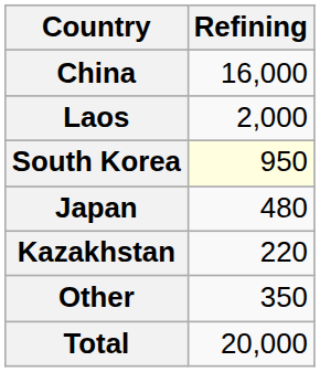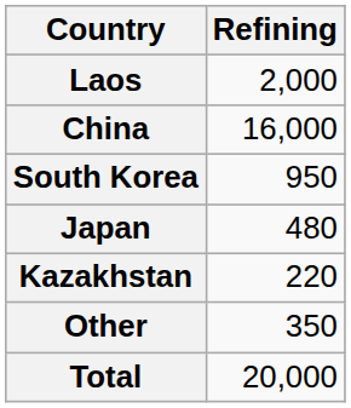rows swapped: China <-> Laos
South Korea | Refining: lightyellow background -> no background
